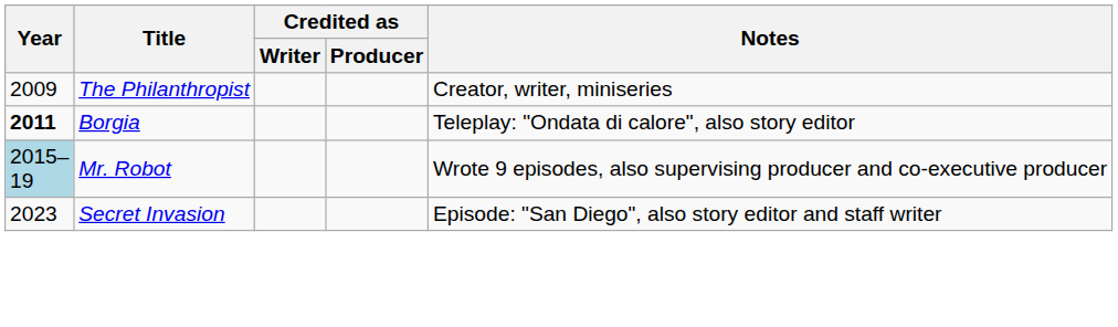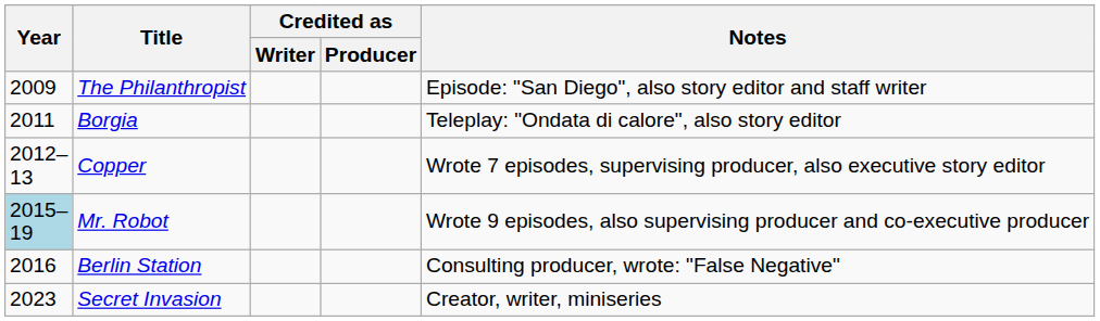The Philanthropist | Notes: Creator, writer, miniseries -> Episode: "San Diego", also story editor and staff writer
Borgia | Year: bold -> normal
+ row: 2012–13 | Copper | Wrote 7 episodes, supervising producer, also executive story editor
+ row: 2016 | Berlin Station | Consulting producer, wrote: "False Negative"
Secret Invasion | Notes: Episode: "San Diego", also story editor and staff writer -> Creator, writer, miniseries
